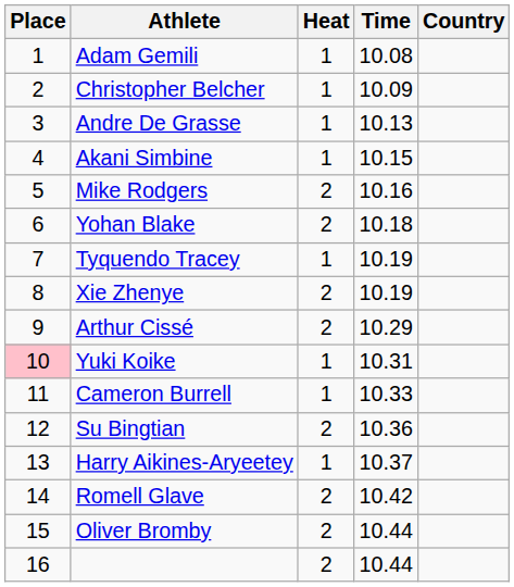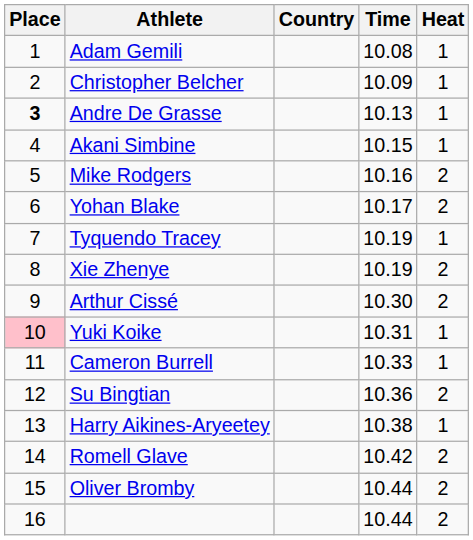columns swapped: Country <-> Heat
Andre De Grasse | Place: normal -> bold
Yohan Blake | Time: 10.18 -> 10.17
Arthur Cissé | Time: 10.29 -> 10.30
Harry Aikines-Aryeetey | Time: 10.37 -> 10.38
